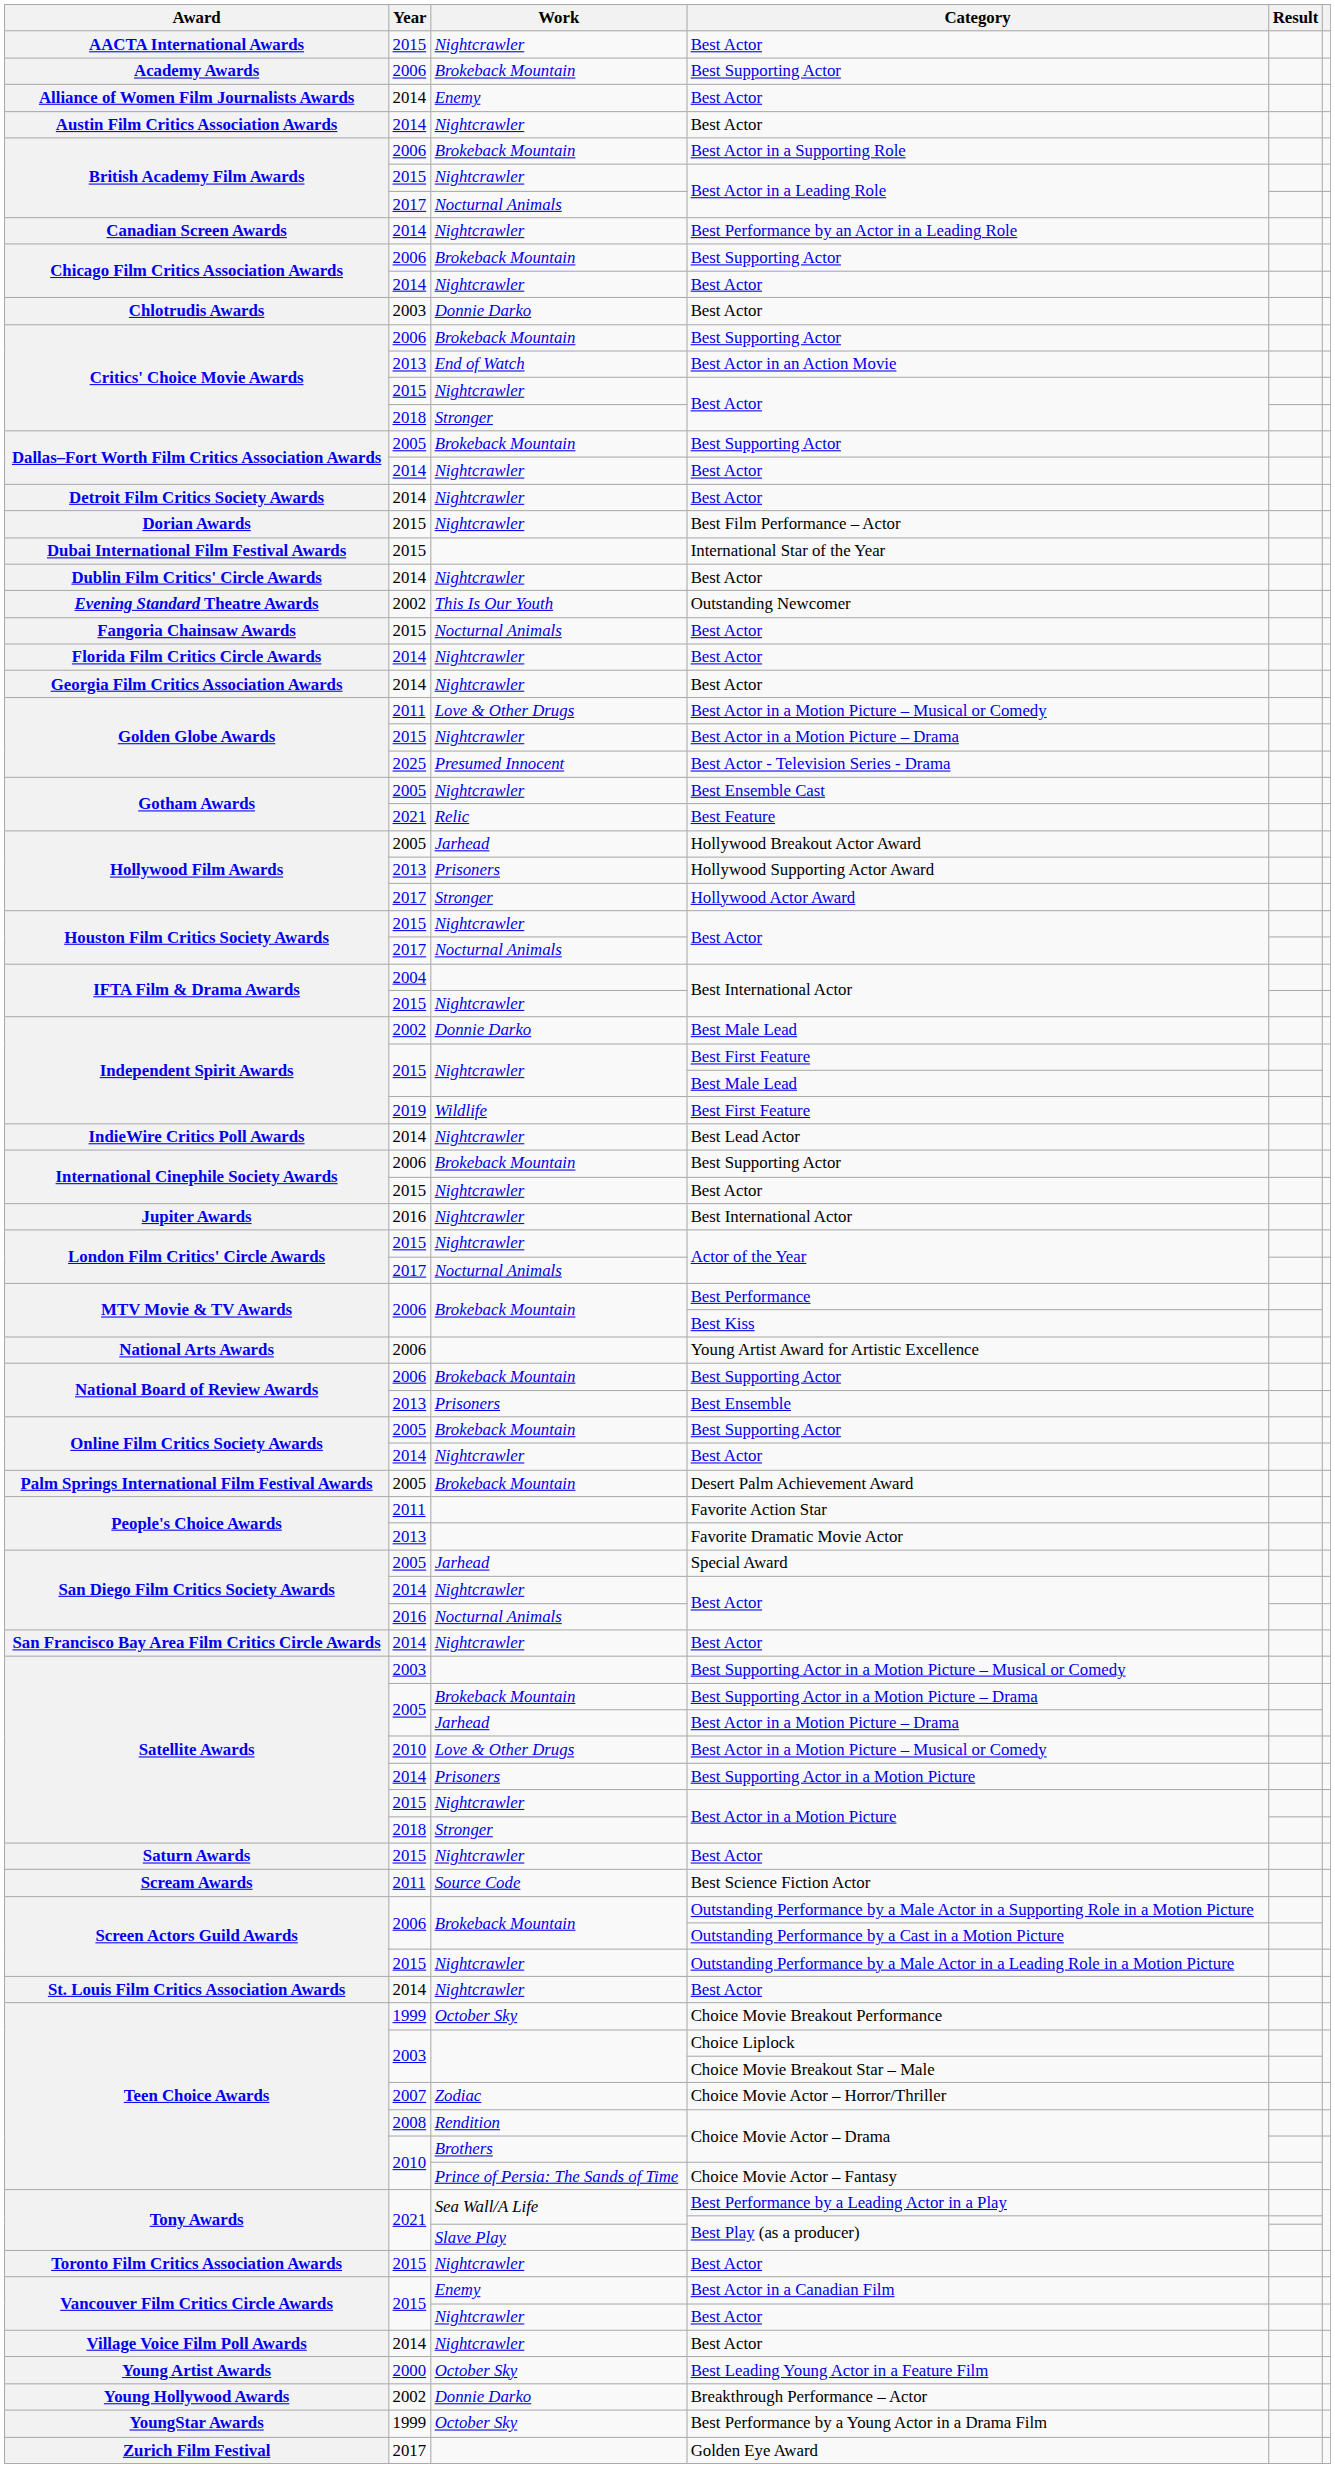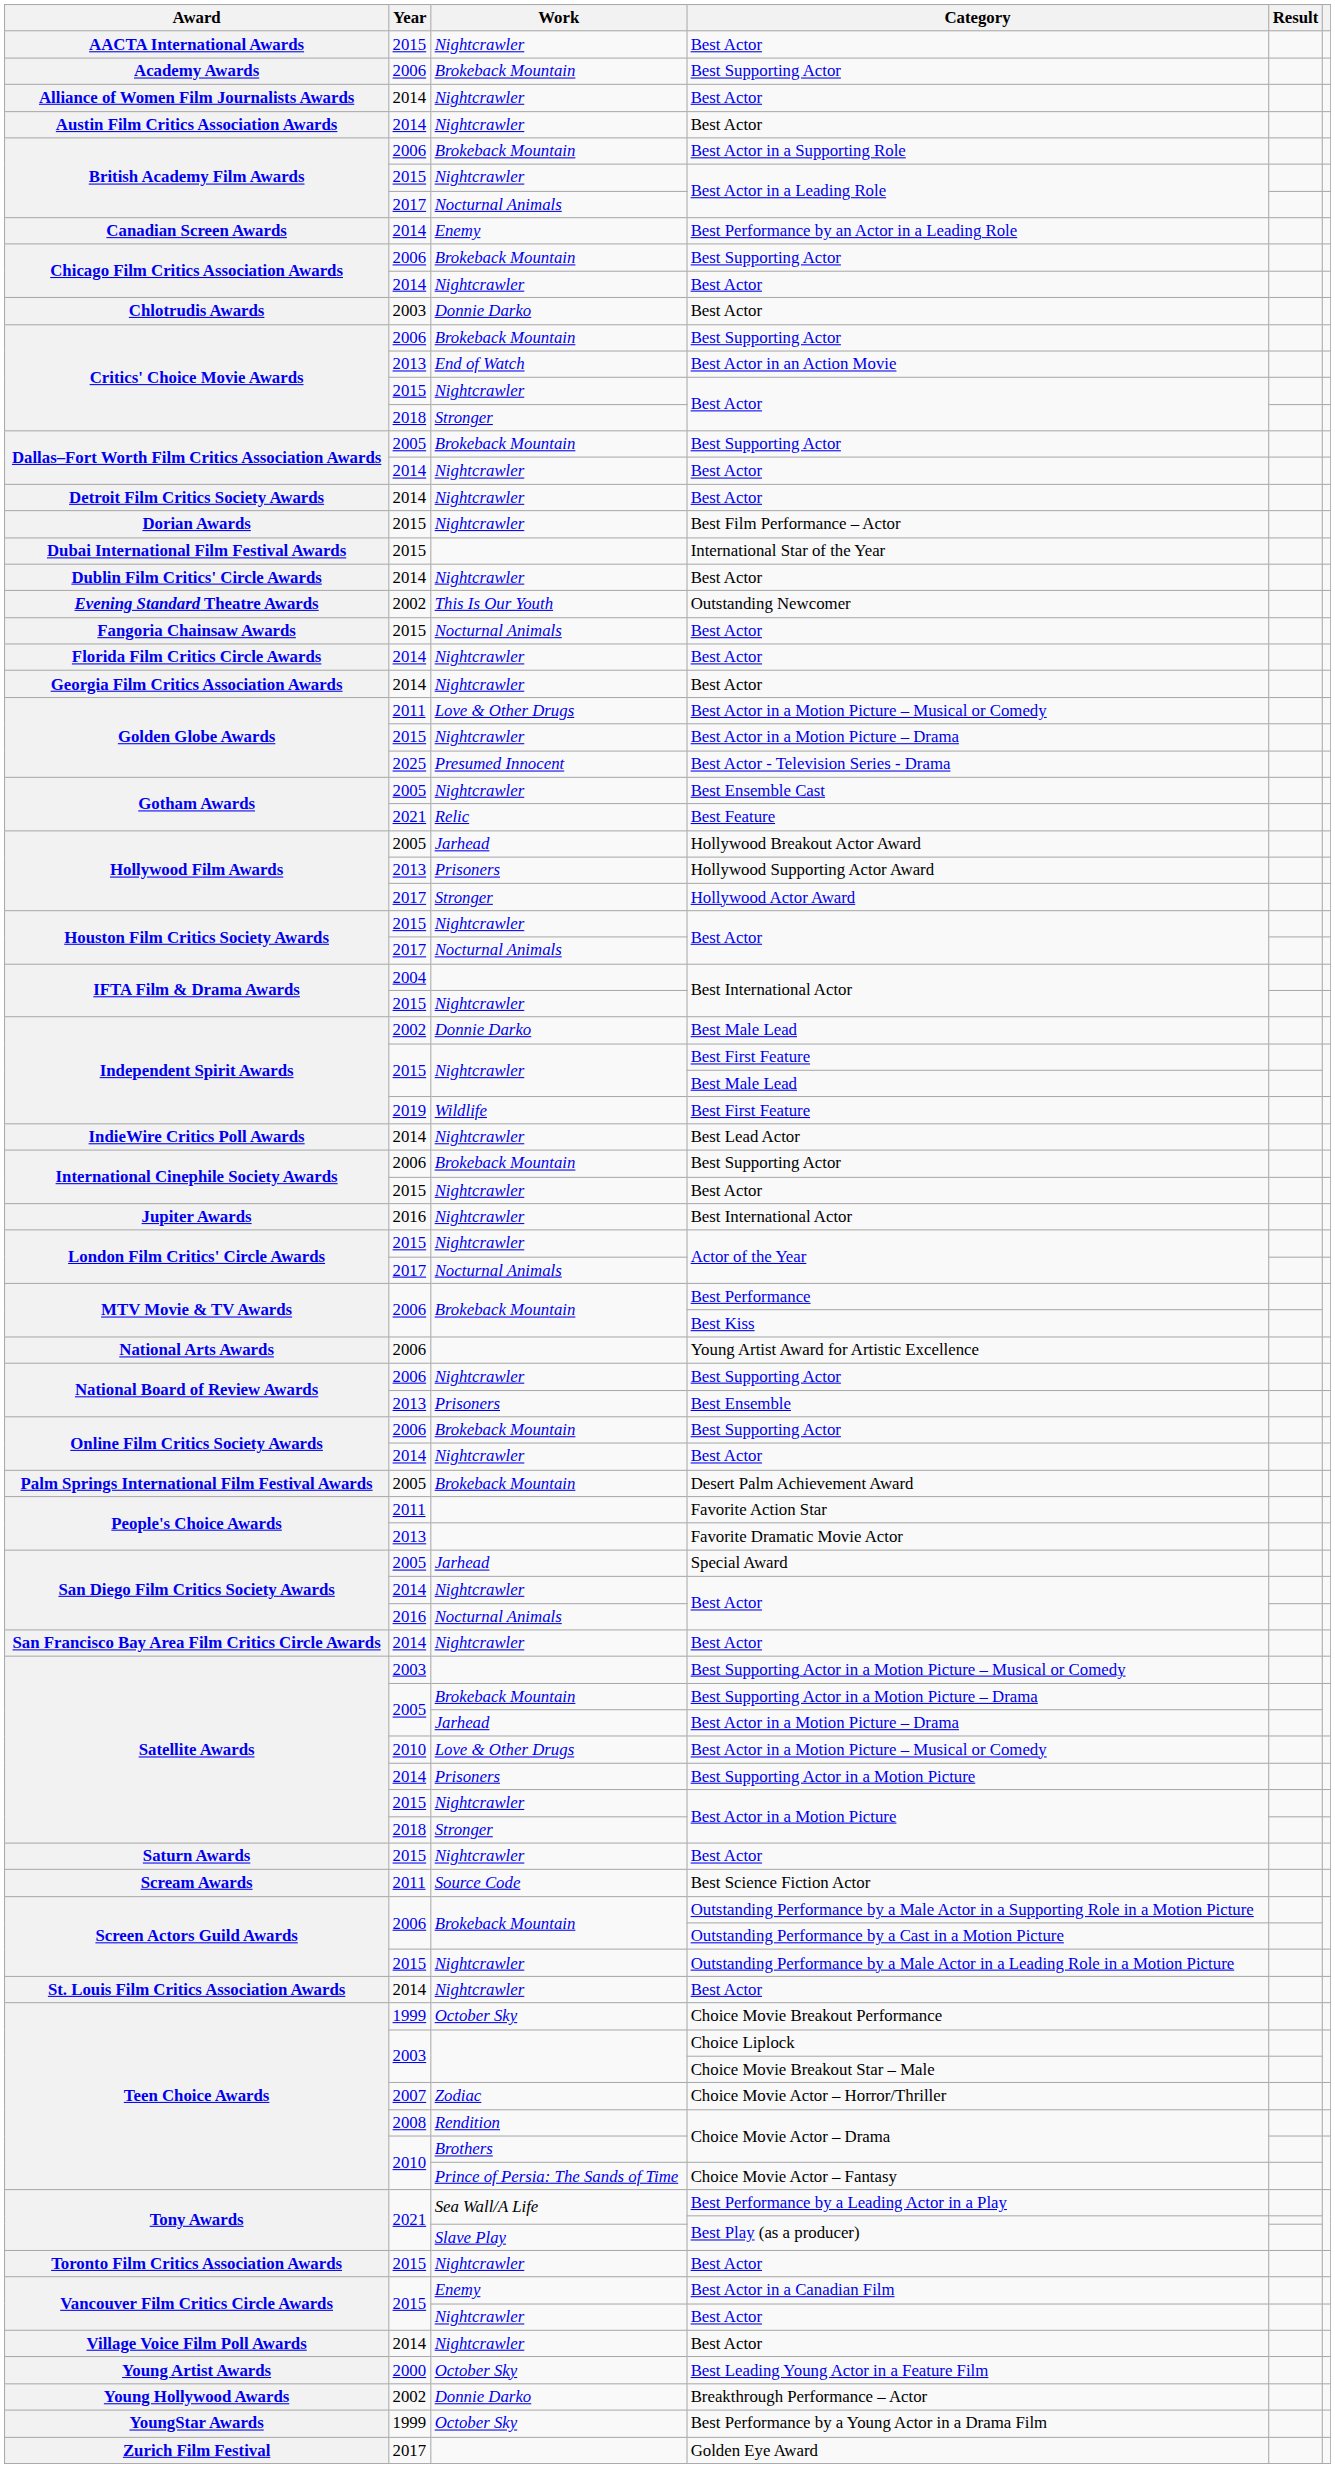Alliance of Women Film Journalists Awards / Best Actor | Work: Enemy -> Nightcrawler
Best Performance by an Actor in a Leading Role | Work: Nightcrawler -> Enemy
National Board of Review Awards / Best Supporting Actor | Work: Brokeback Mountain -> Nightcrawler
Online Film Critics Society Awards / Best Supporting Actor | Year: 2005 -> 2006
